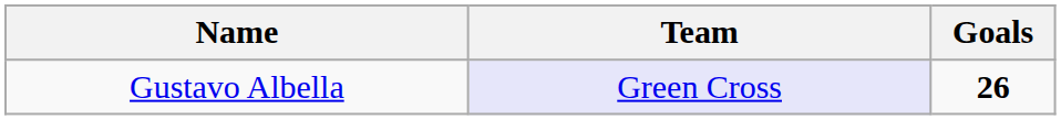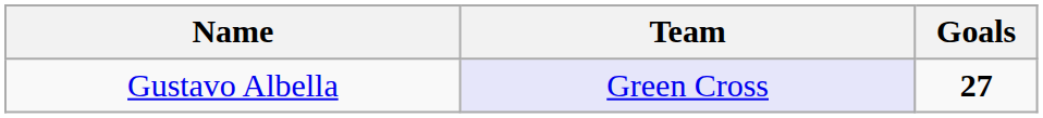Gustavo Albella | Goals: 26 -> 27
